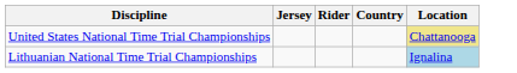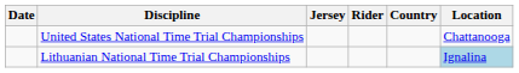+ column: Date
United States National Time Trial Championships | Location: khaki background -> no background
